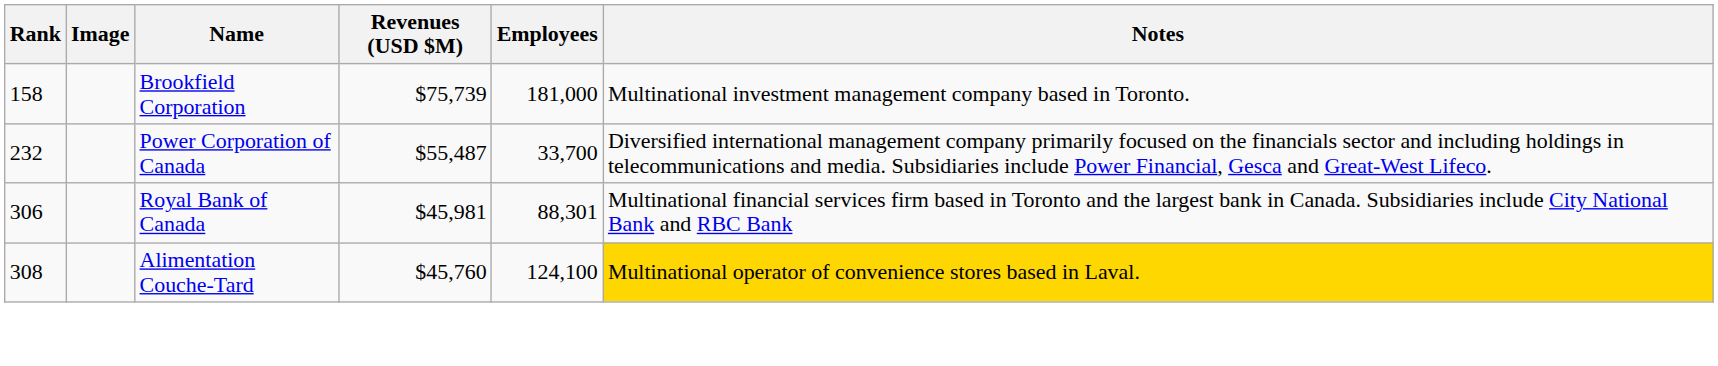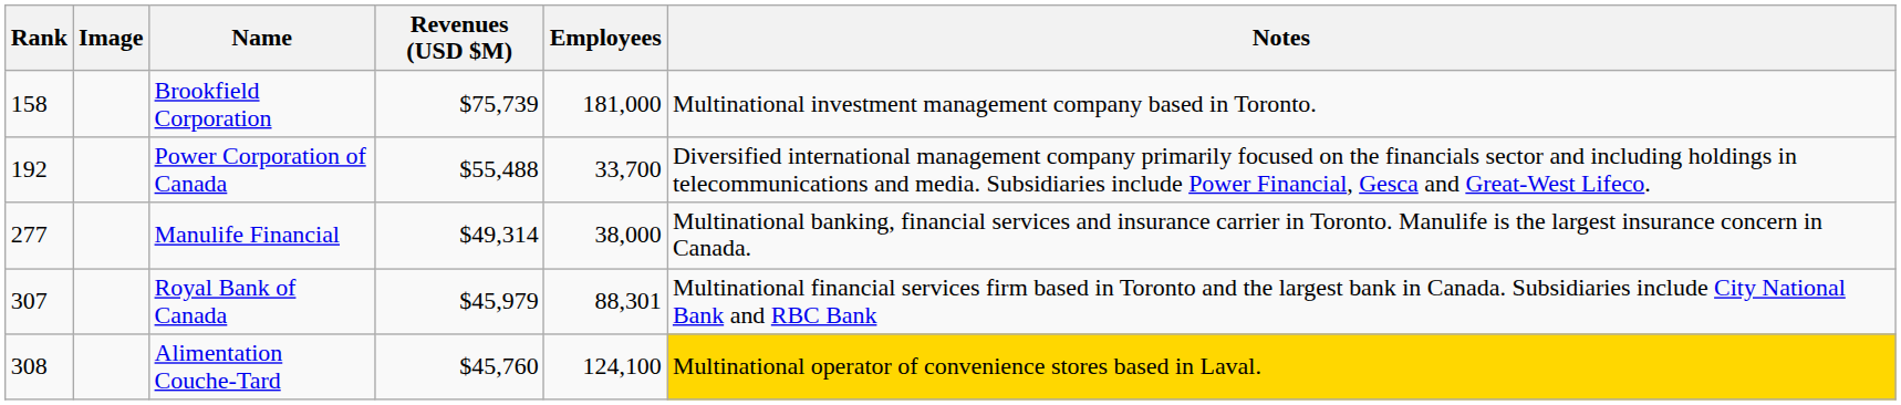Power Corporation of Canada | Rank: 232 -> 192
Power Corporation of Canada | Revenues (USD $M): $55,487 -> $55,488
+ row: 277 | Manulife Financial | $49,314 | 38,000 | Multinational banking, financial services and insurance carrier in Toronto. Manulife is the largest insurance concern in Canada.
Royal Bank of Canada | Rank: 306 -> 307
Royal Bank of Canada | Revenues (USD $M): $45,981 -> $45,979
